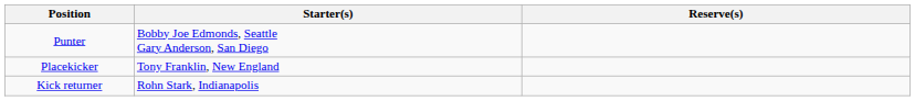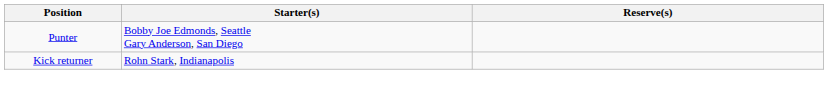- row: Placekicker | Tony Franklin, New England
